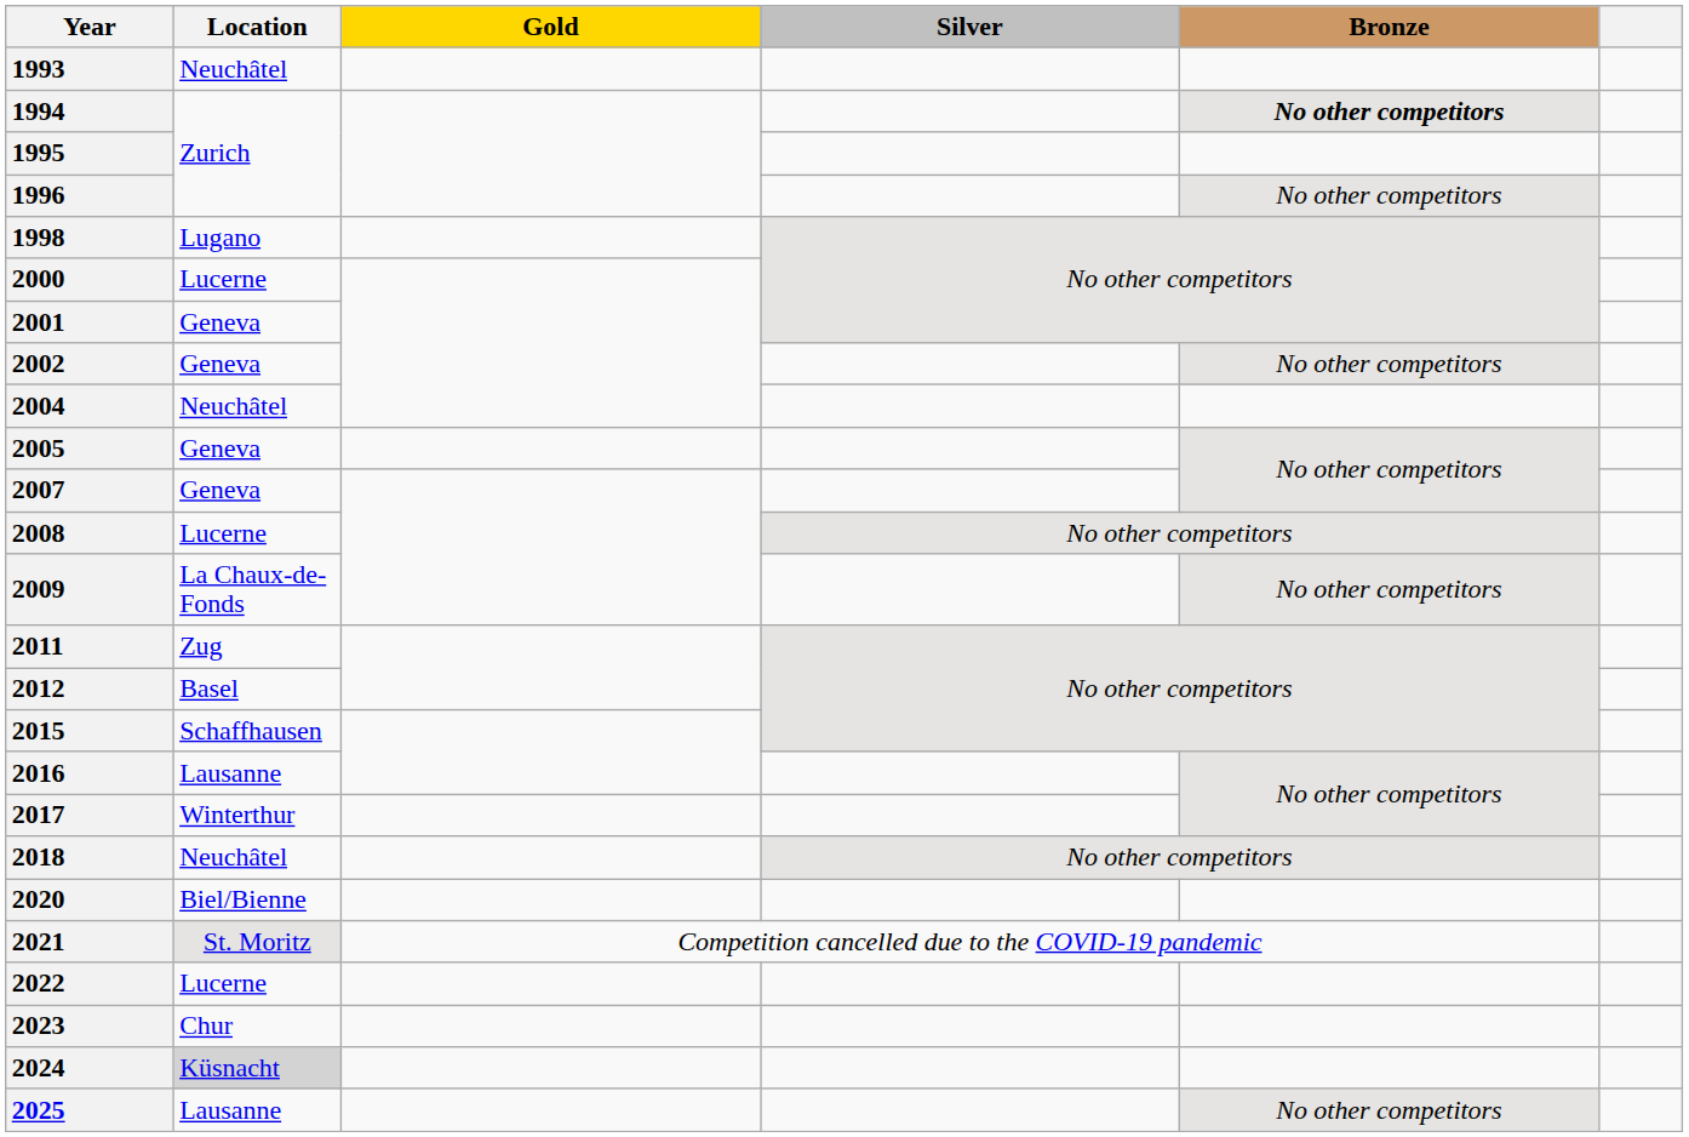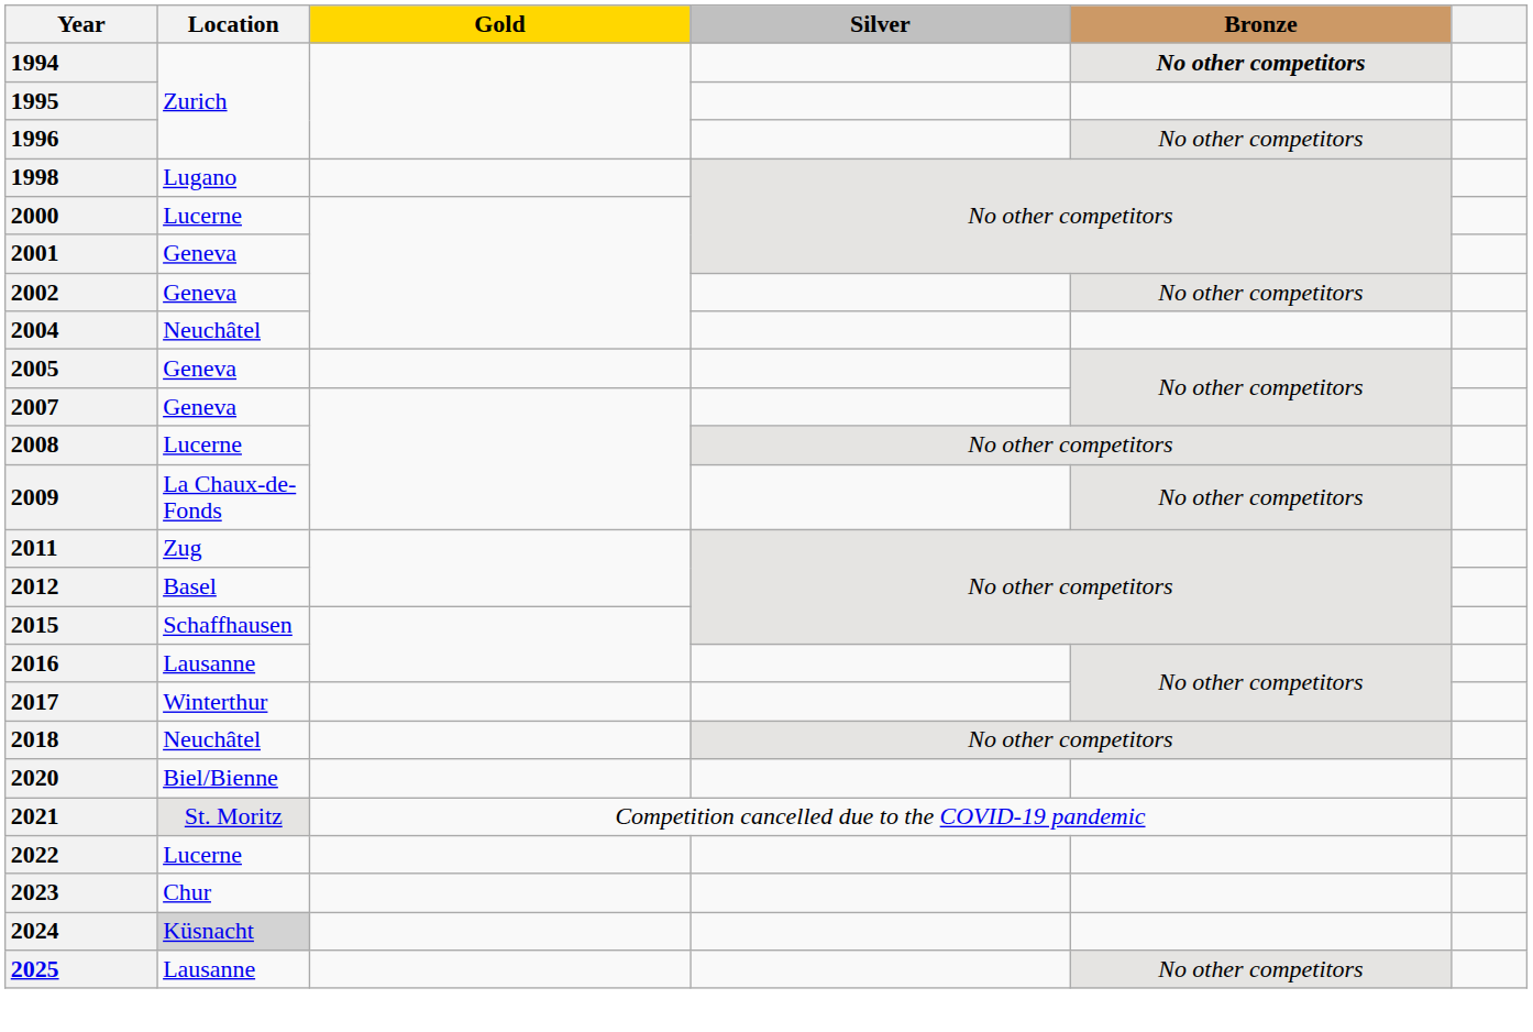- row: 1993 | Neuchâtel
